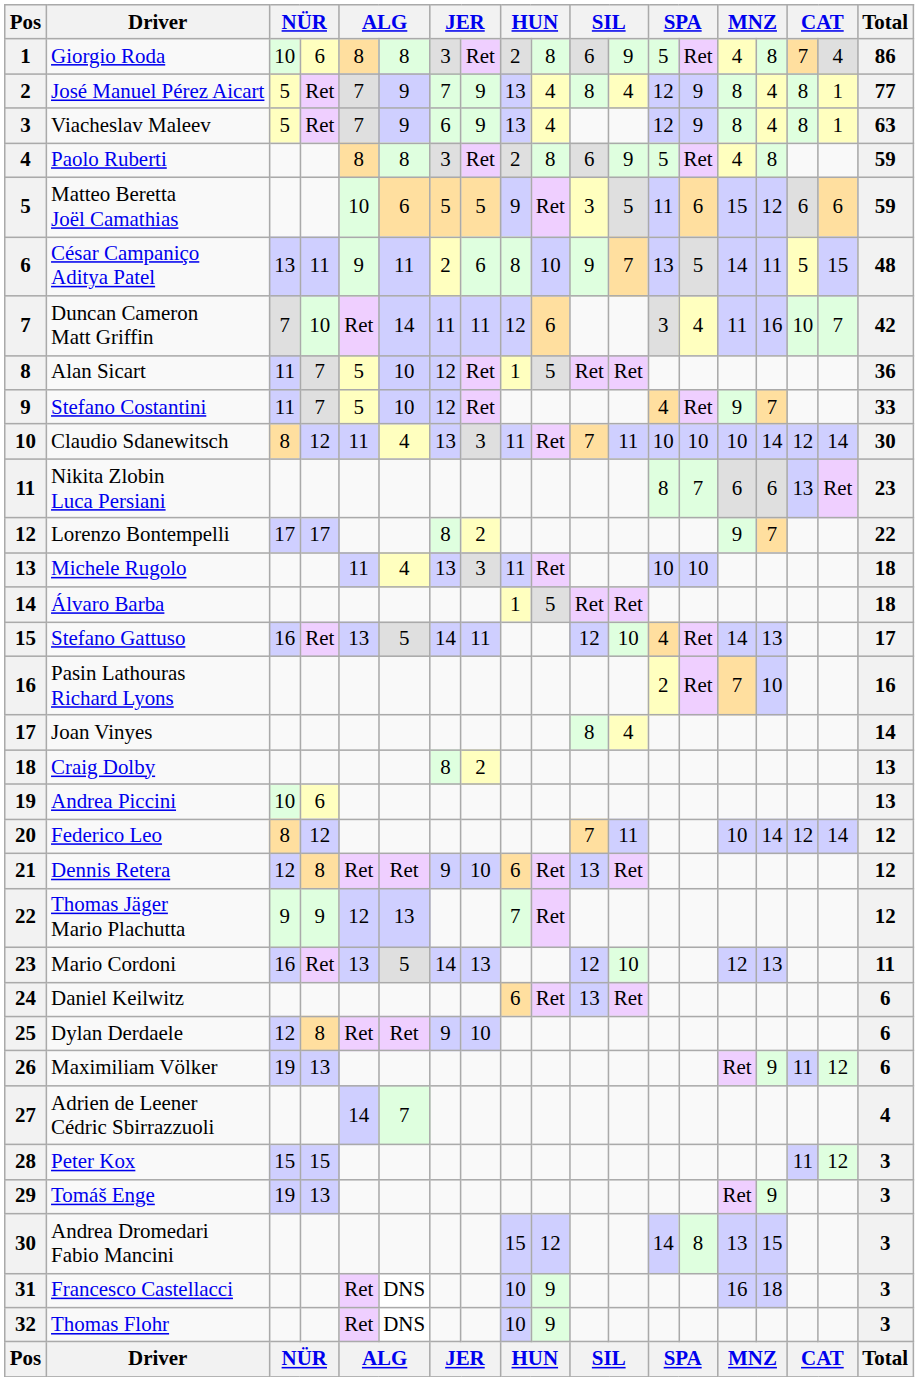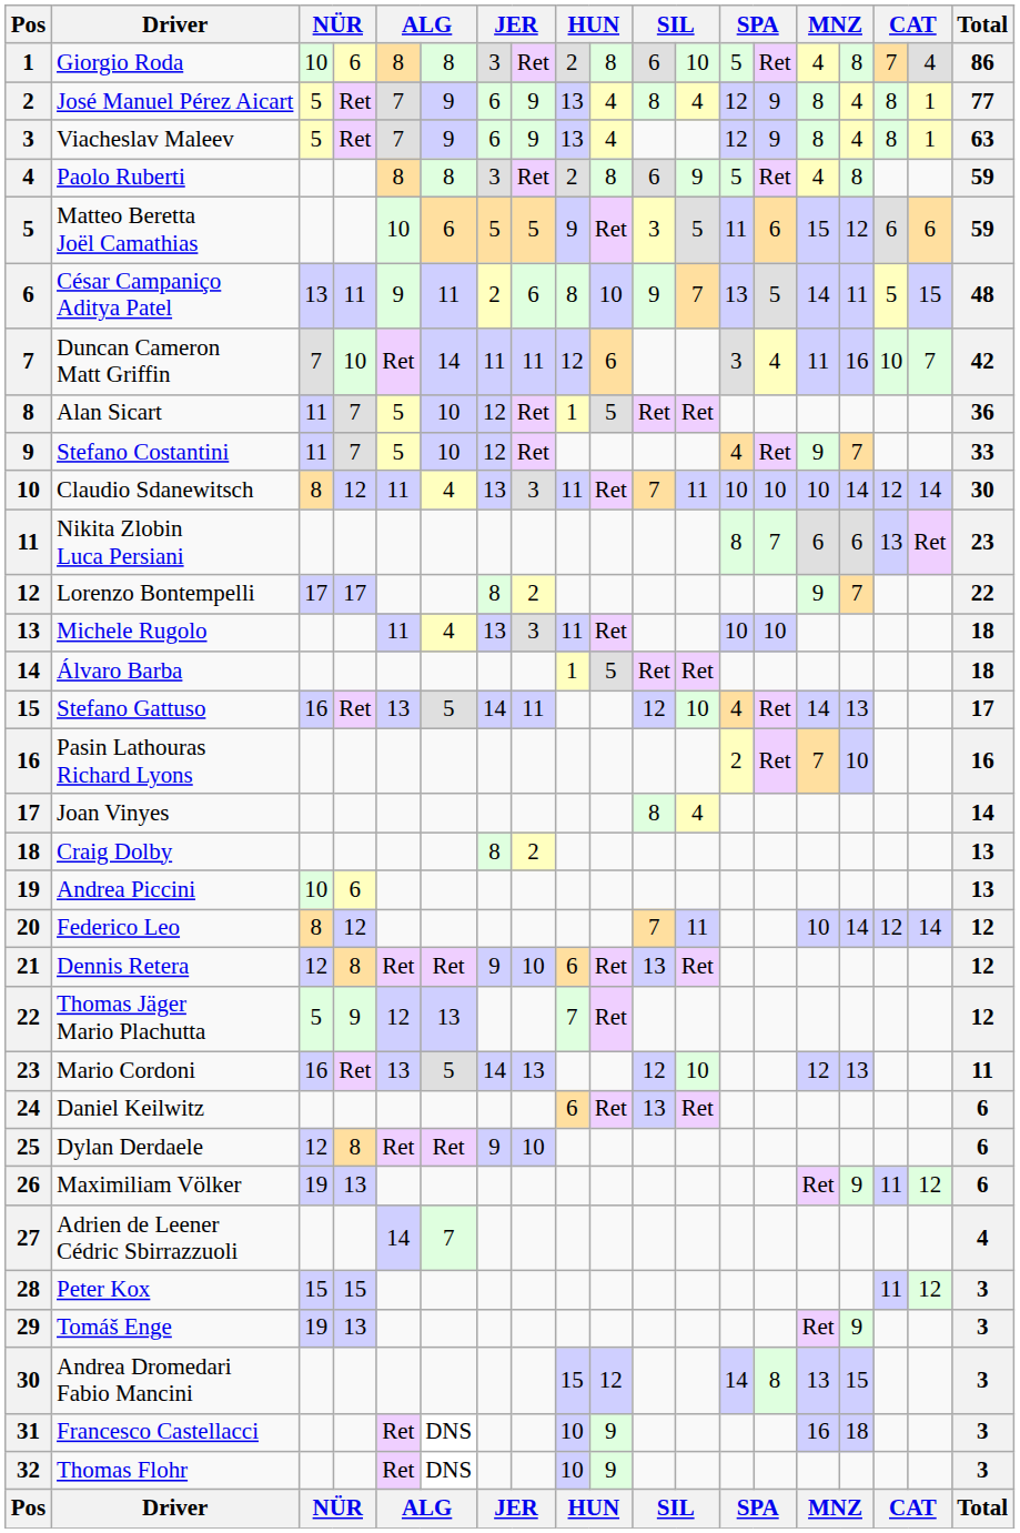Giorgio Roda | column 12: 9 -> 10
José Manuel Pérez Aicart | column 7: 7 -> 6
Thomas Jäger Mario Plachutta | column 3: 9 -> 5
